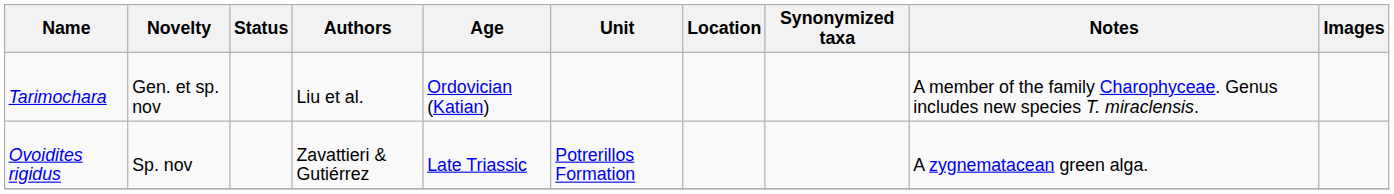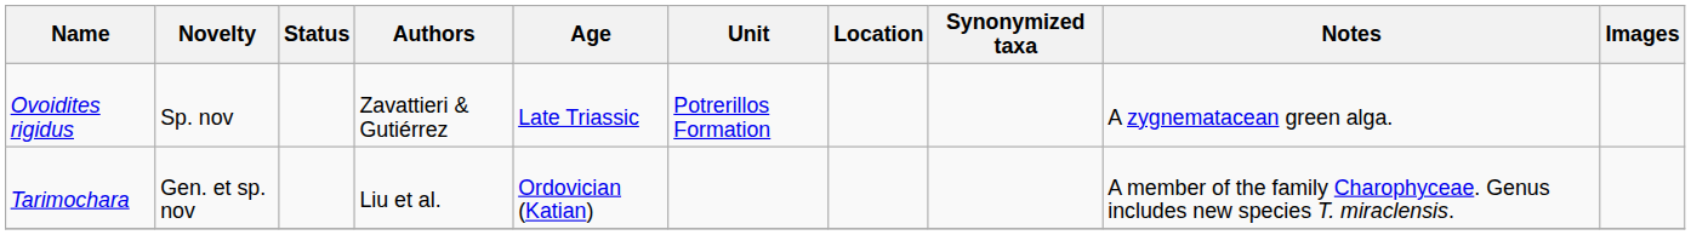rows swapped: Ovoidites rigidus <-> Tarimochara
